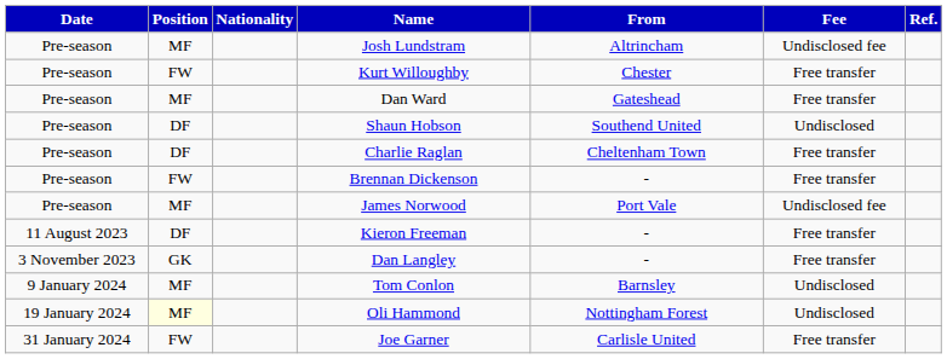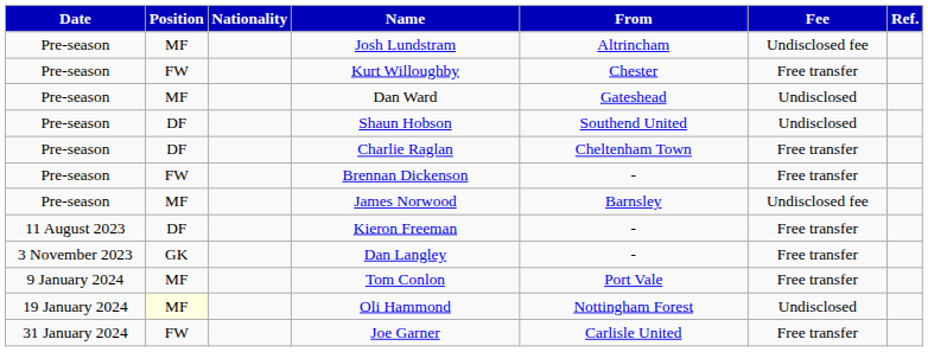Dan Ward | Fee: Free transfer -> Undisclosed
James Norwood | From: Port Vale -> Barnsley
Tom Conlon | From: Barnsley -> Port Vale
Tom Conlon | Fee: Undisclosed -> Free transfer
